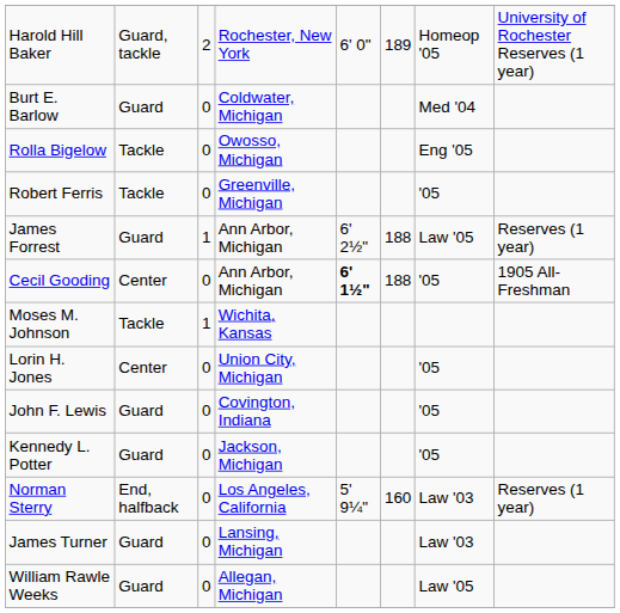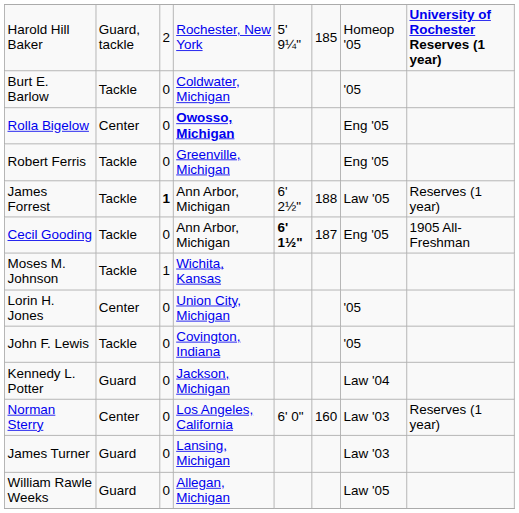Harold Hill Baker | column 5: 6' 0" -> 5' 9¼"
Harold Hill Baker | column 6: 189 -> 185
Harold Hill Baker | column 8: normal -> bold
Burt E. Barlow | column 2: Guard -> Tackle
Burt E. Barlow | column 7: Med '04 -> '05
Rolla Bigelow | column 2: Tackle -> Center
Rolla Bigelow | column 4: normal -> bold
Robert Ferris | column 7: '05 -> Eng '05
James Forrest | column 2: Guard -> Tackle
James Forrest | column 3: normal -> bold
Cecil Gooding | column 2: Center -> Tackle
Cecil Gooding | column 6: 188 -> 187
Cecil Gooding | column 7: '05 -> Eng '05
John F. Lewis | column 2: Guard -> Tackle
Kennedy L. Potter | column 7: '05 -> Law '04
Norman Sterry | column 2: End, halfback -> Center
Norman Sterry | column 5: 5' 9¼" -> 6' 0"
